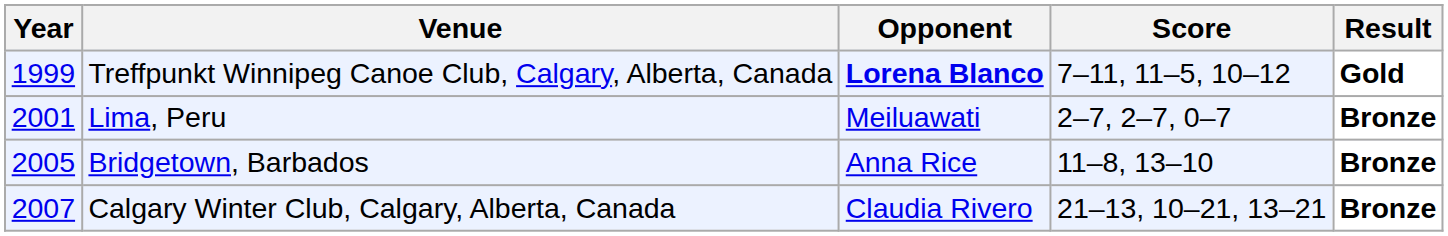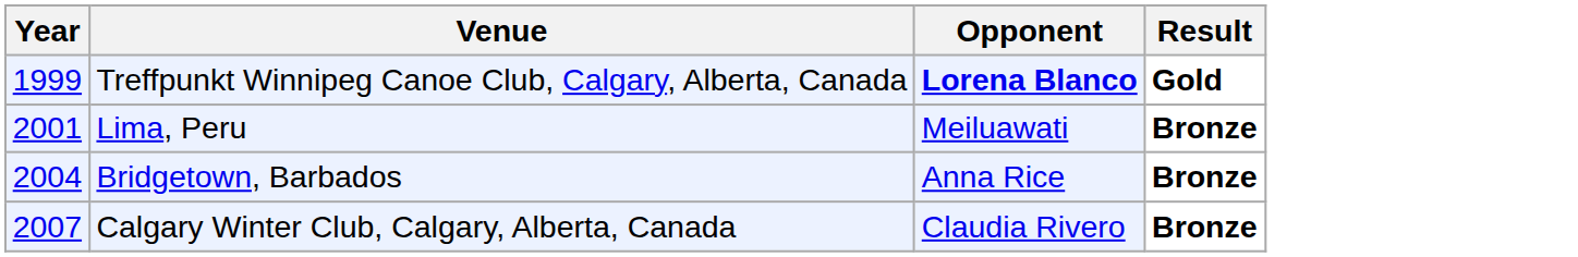- column: Score | 7–11, 11–5, 10–12 | 2–7, 2–7, 0–7 | 11–8, 13–10 | 21–13, 10–21, 13–21
Bridgetown, Barbados | Year: 2005 -> 2004
